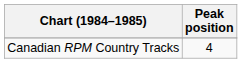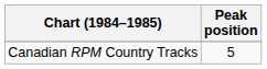Canadian RPM Country Tracks | Peak position: 4 -> 5
